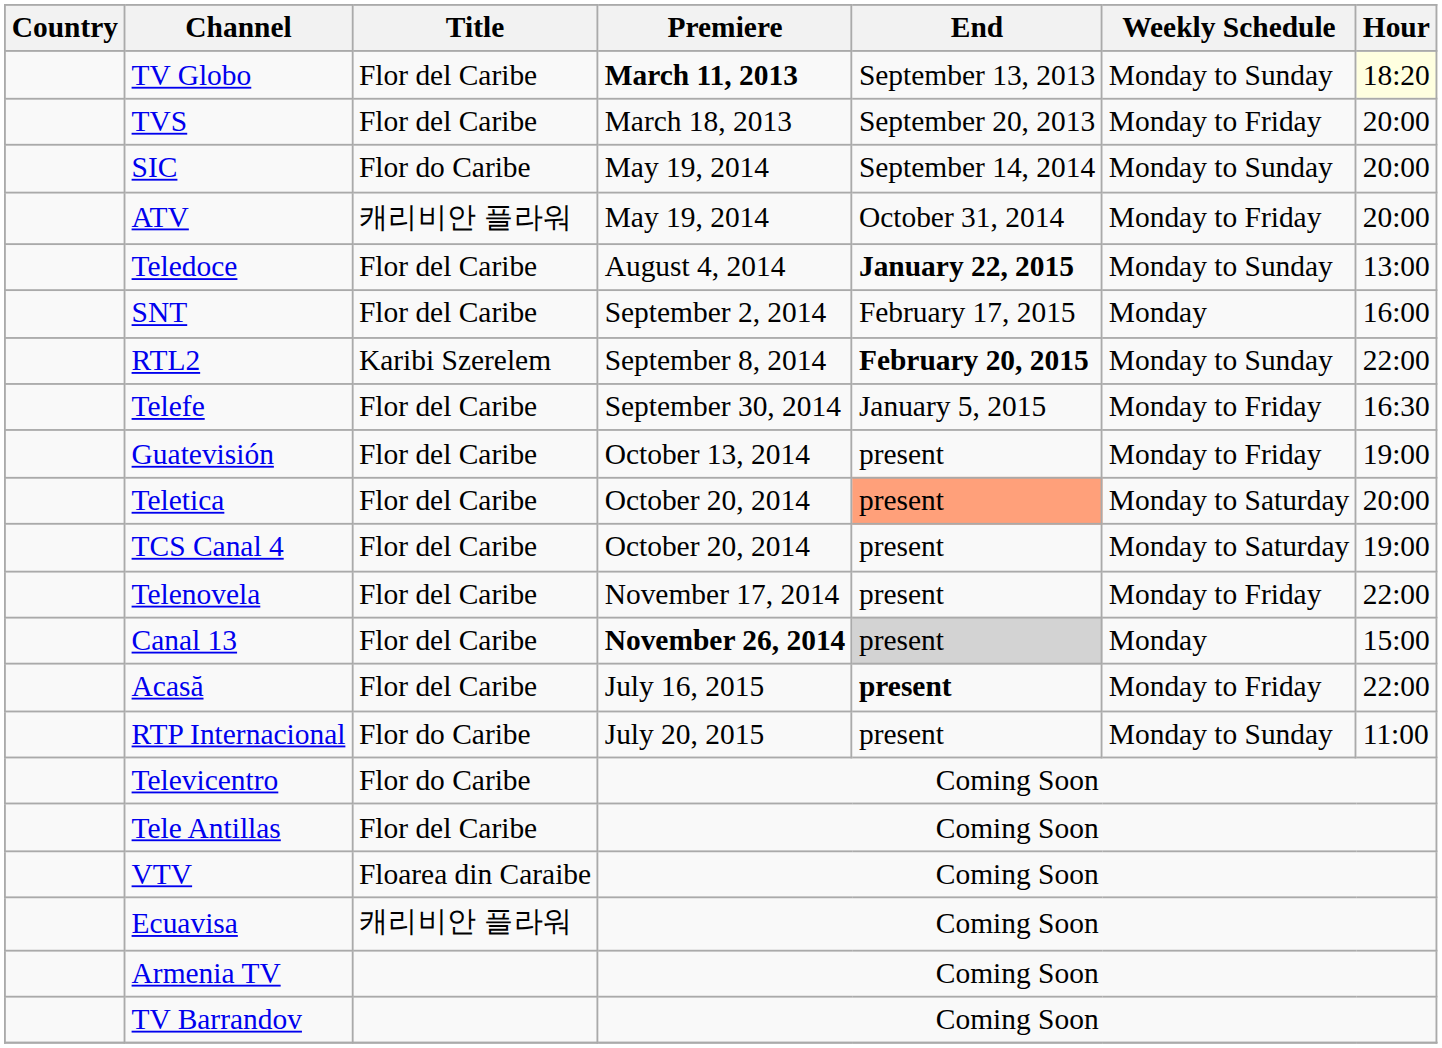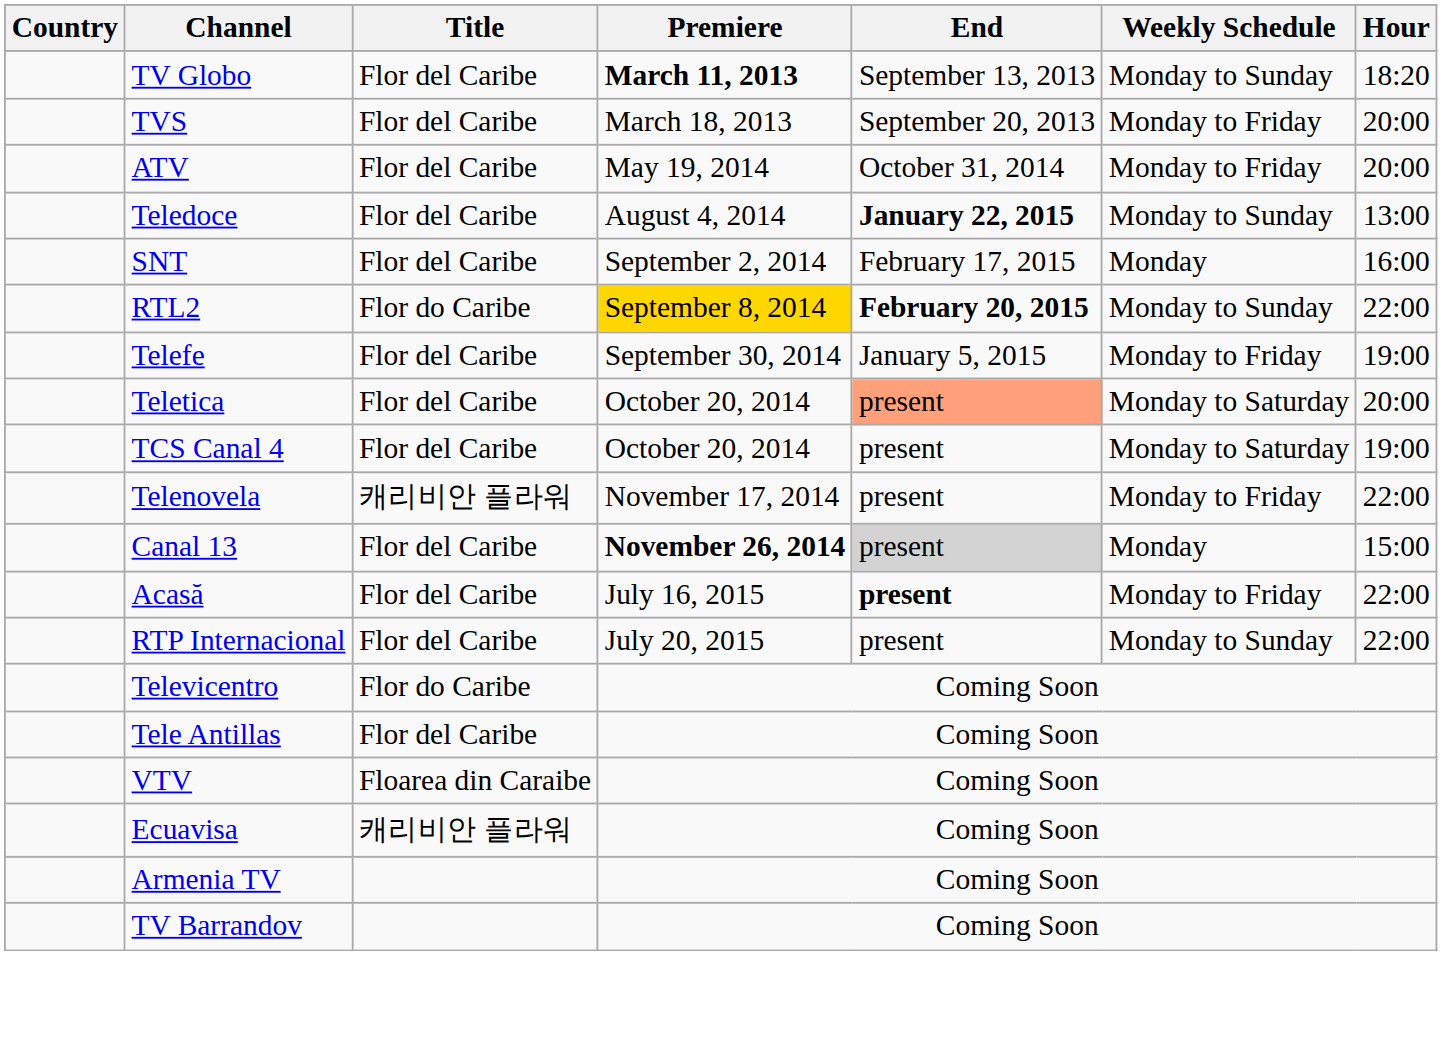TV Globo | Hour: lightyellow background -> no background
- row: SIC | Flor do Caribe | May 19, 2014 | September 14, 2014 | Monday to Sunday | 20:00
ATV | Title: 캐리비안 플라워 -> Flor del Caribe
RTL2 | Title: Karibi Szerelem -> Flor do Caribe
RTL2 | Premiere: no background -> gold background
Telefe | Hour: 16:30 -> 19:00
- row: Guatevisión | Flor del Caribe | October 13, 2014 | present | Monday to Friday | 19:00
Telenovela | Title: Flor del Caribe -> 캐리비안 플라워
RTP Internacional | Title: Flor do Caribe -> Flor del Caribe
RTP Internacional | Hour: 11:00 -> 22:00
